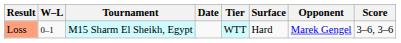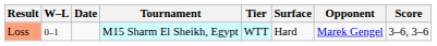columns swapped: Date <-> Tournament
